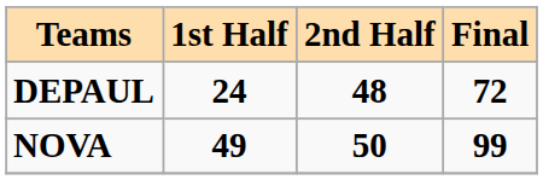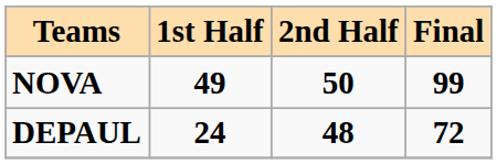rows swapped: NOVA <-> DEPAUL
